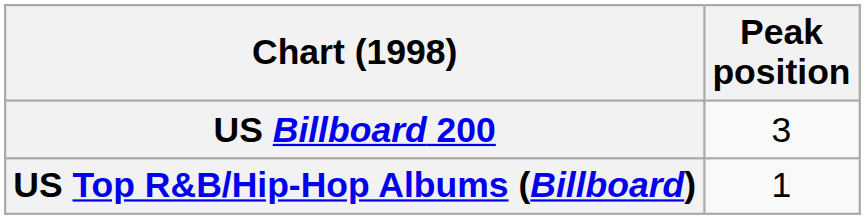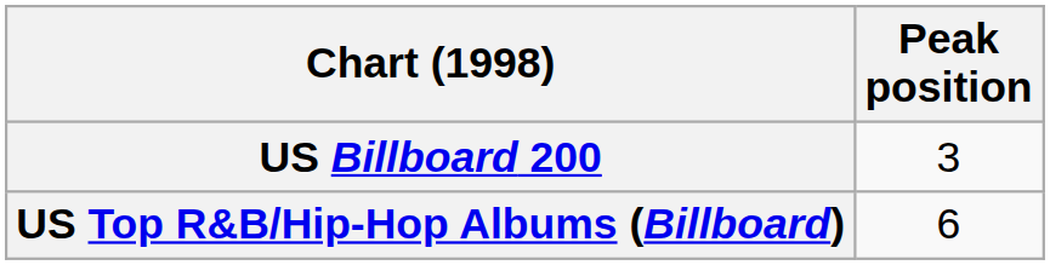US Top R&B/Hip-Hop Albums (Billboard) | Peak position: 1 -> 6
